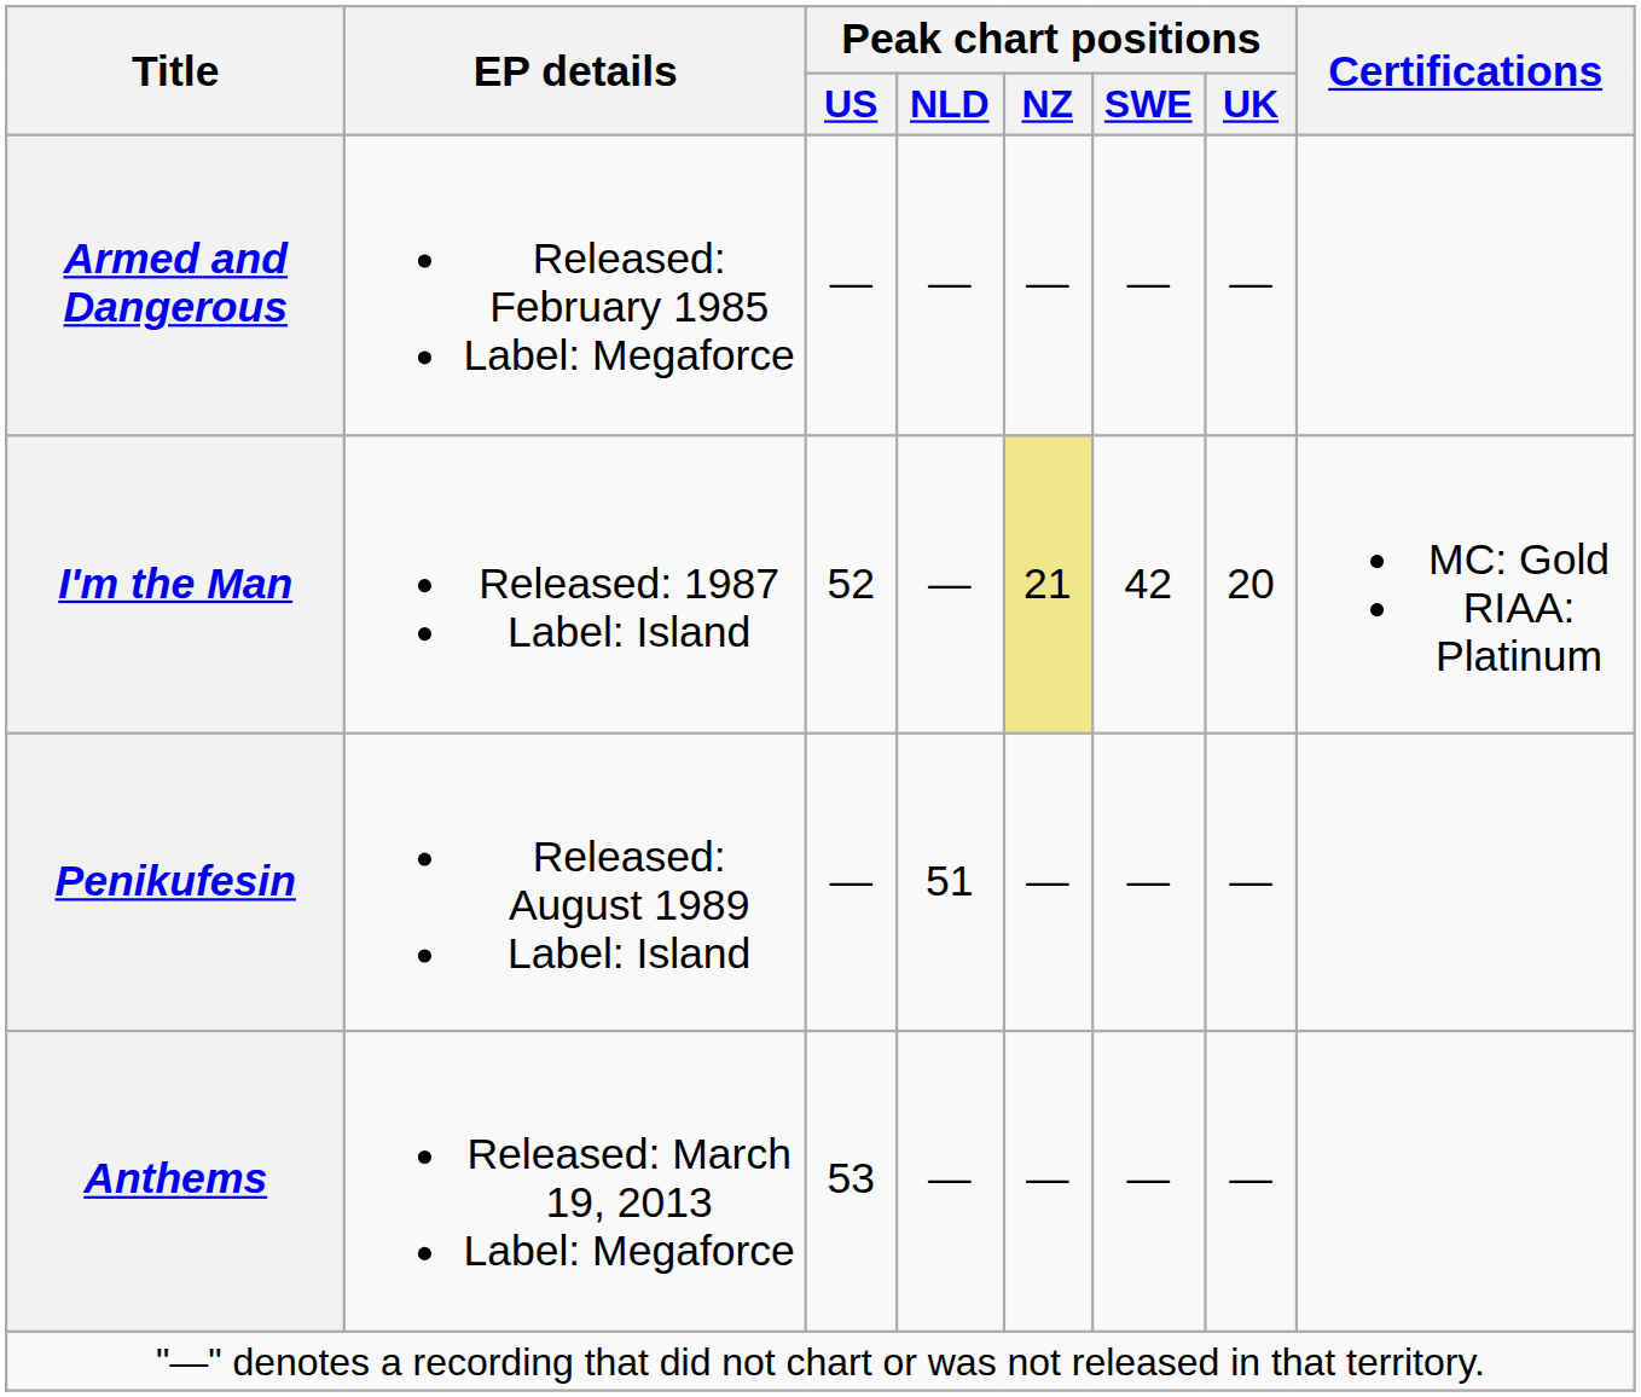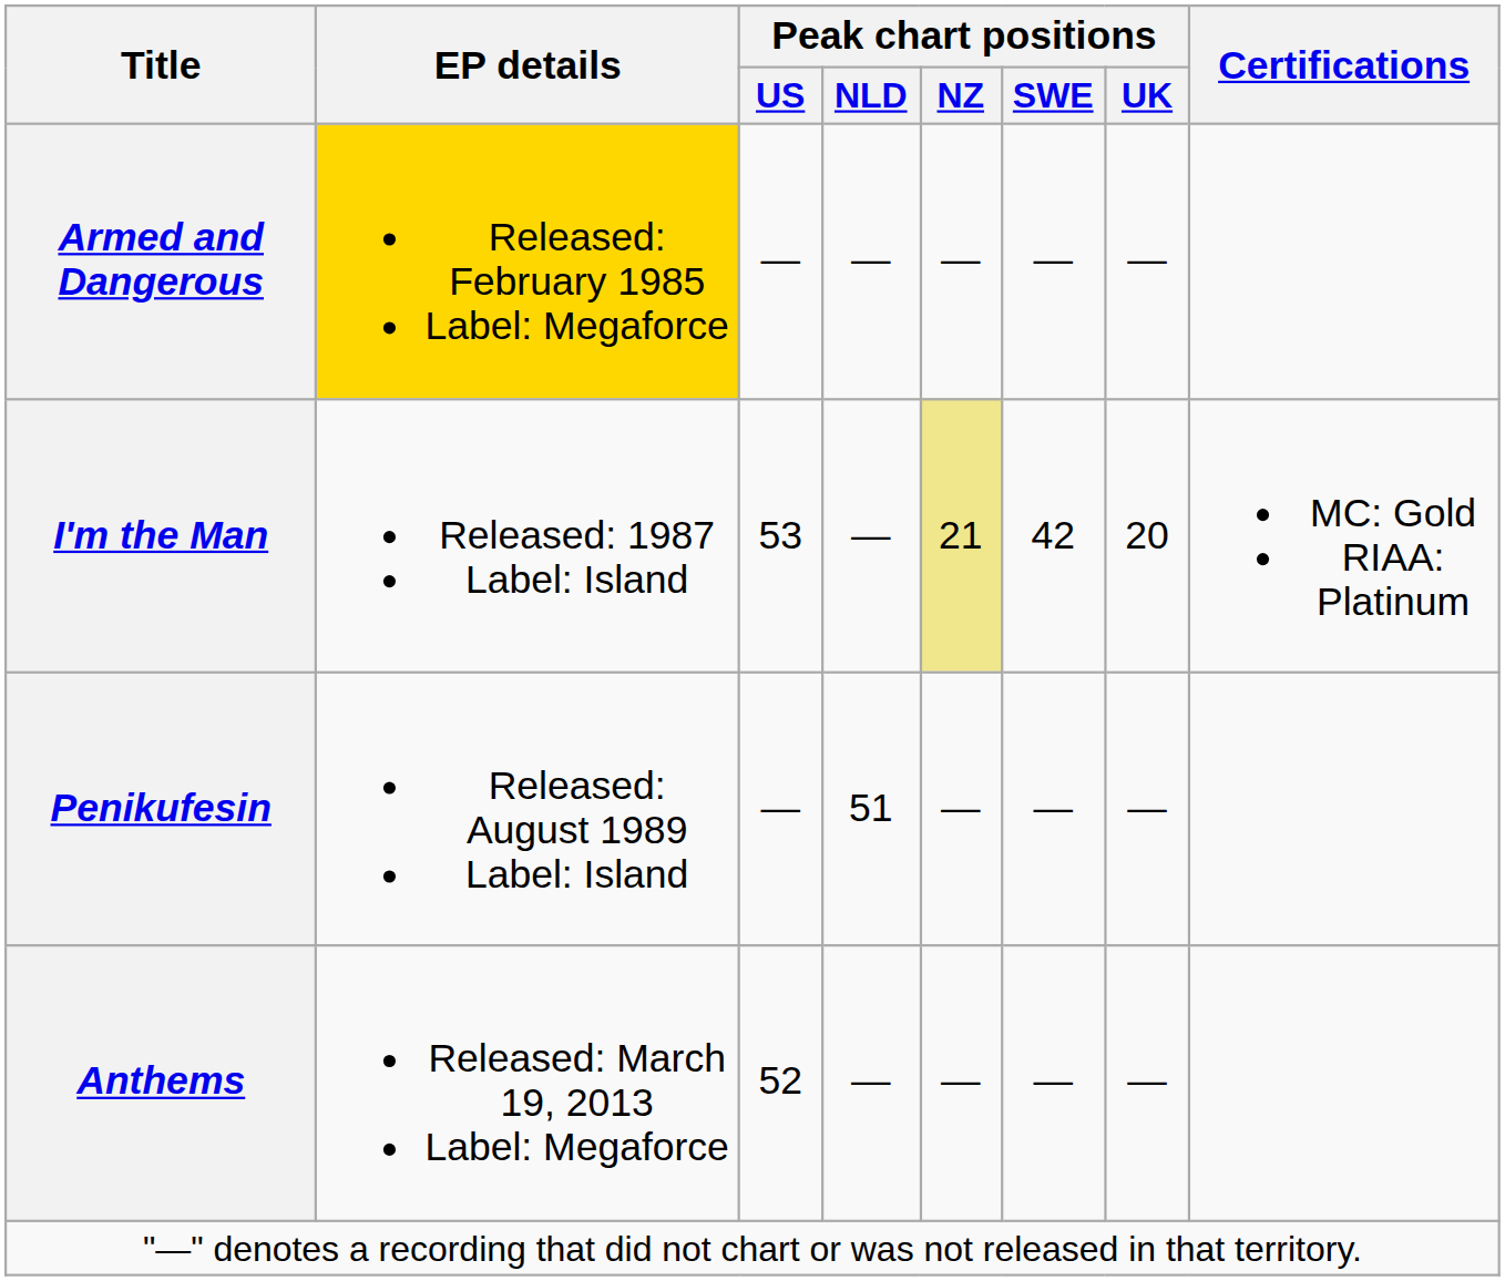Armed and Dangerous | EP details: no background -> gold background
I'm the Man | Peak chart positions / US: 52 -> 53
Anthems | Peak chart positions / US: 53 -> 52
